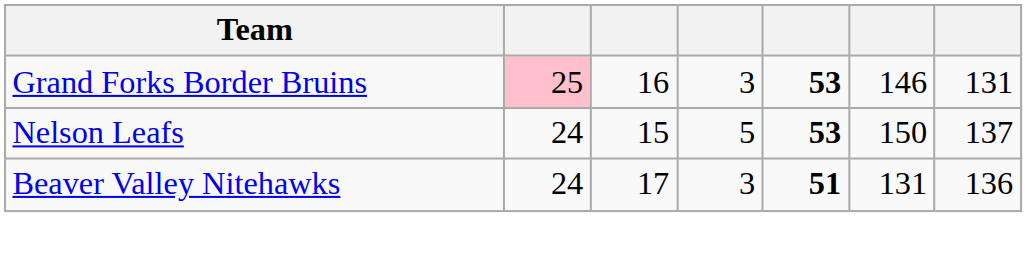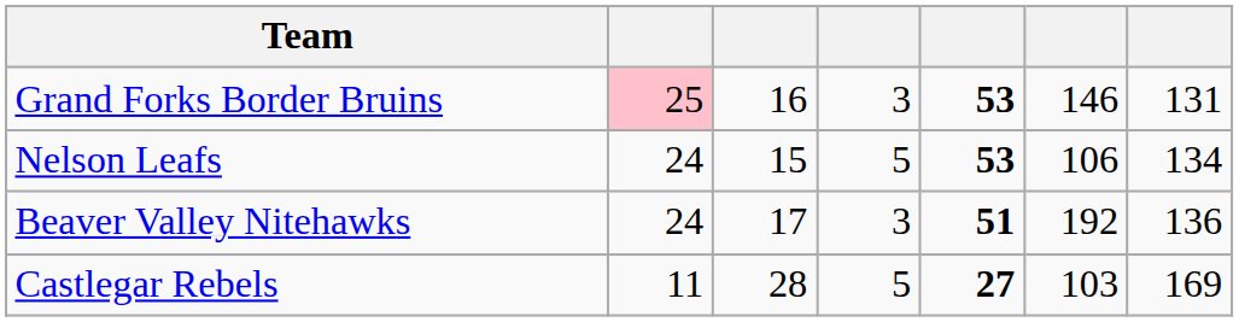Nelson Leafs | column 6: 150 -> 106
Nelson Leafs | column 7: 137 -> 134
Beaver Valley Nitehawks | column 6: 131 -> 192
+ row: Castlegar Rebels | 11 | 28 | 5 | 27 | 103 | 169
